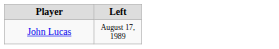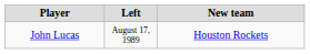+ column: New team | Houston Rockets
